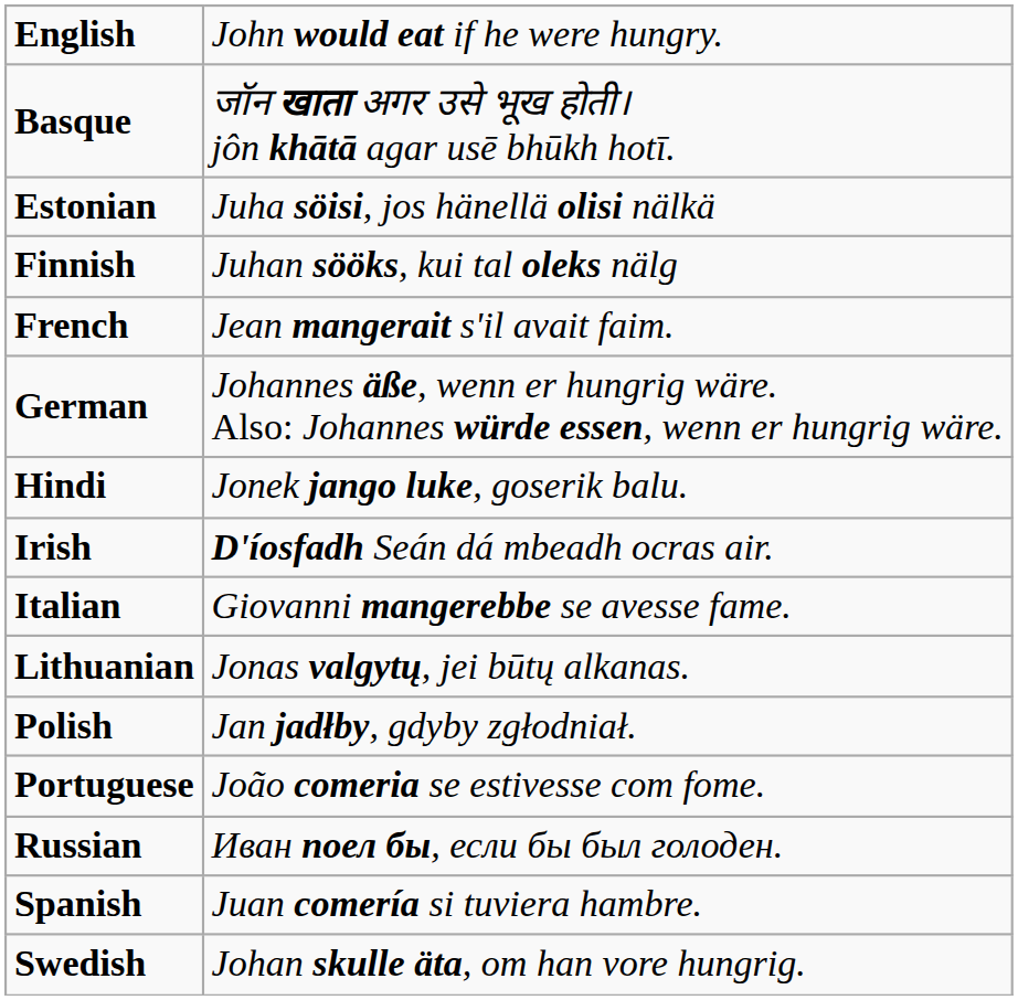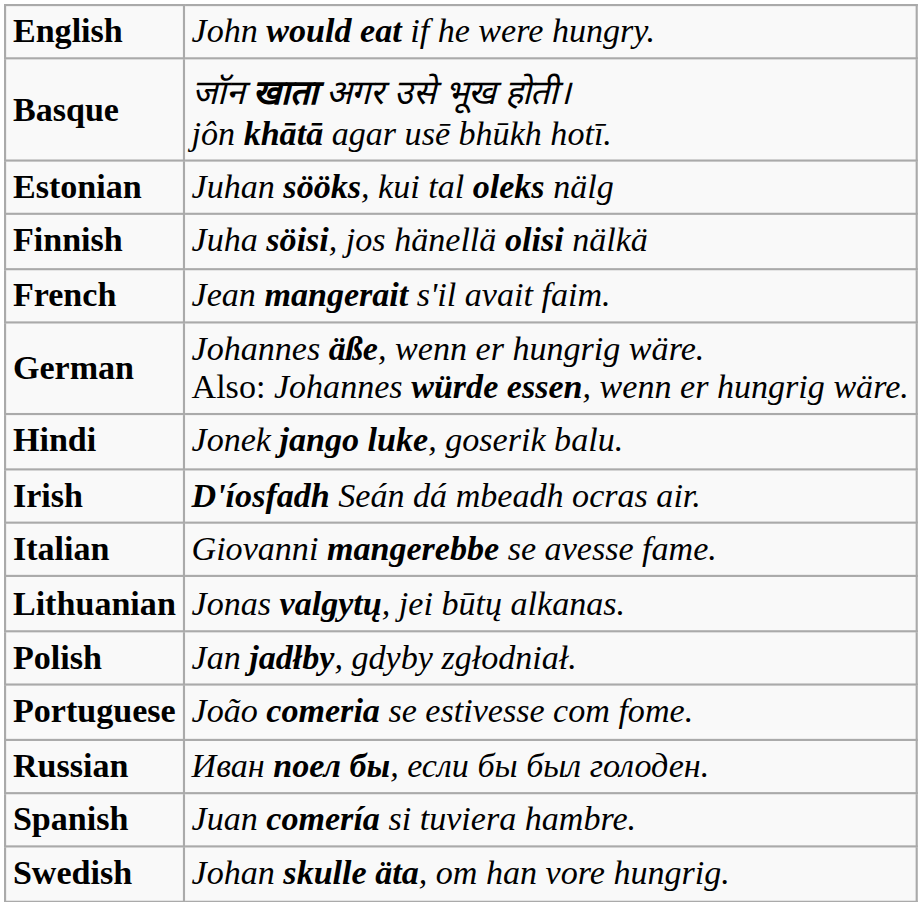Estonian | column 2: Juha söisi, jos hänellä olisi nälkä -> Juhan sööks, kui tal oleks nälg
Finnish | column 2: Juhan sööks, kui tal oleks nälg -> Juha söisi, jos hänellä olisi nälkä
